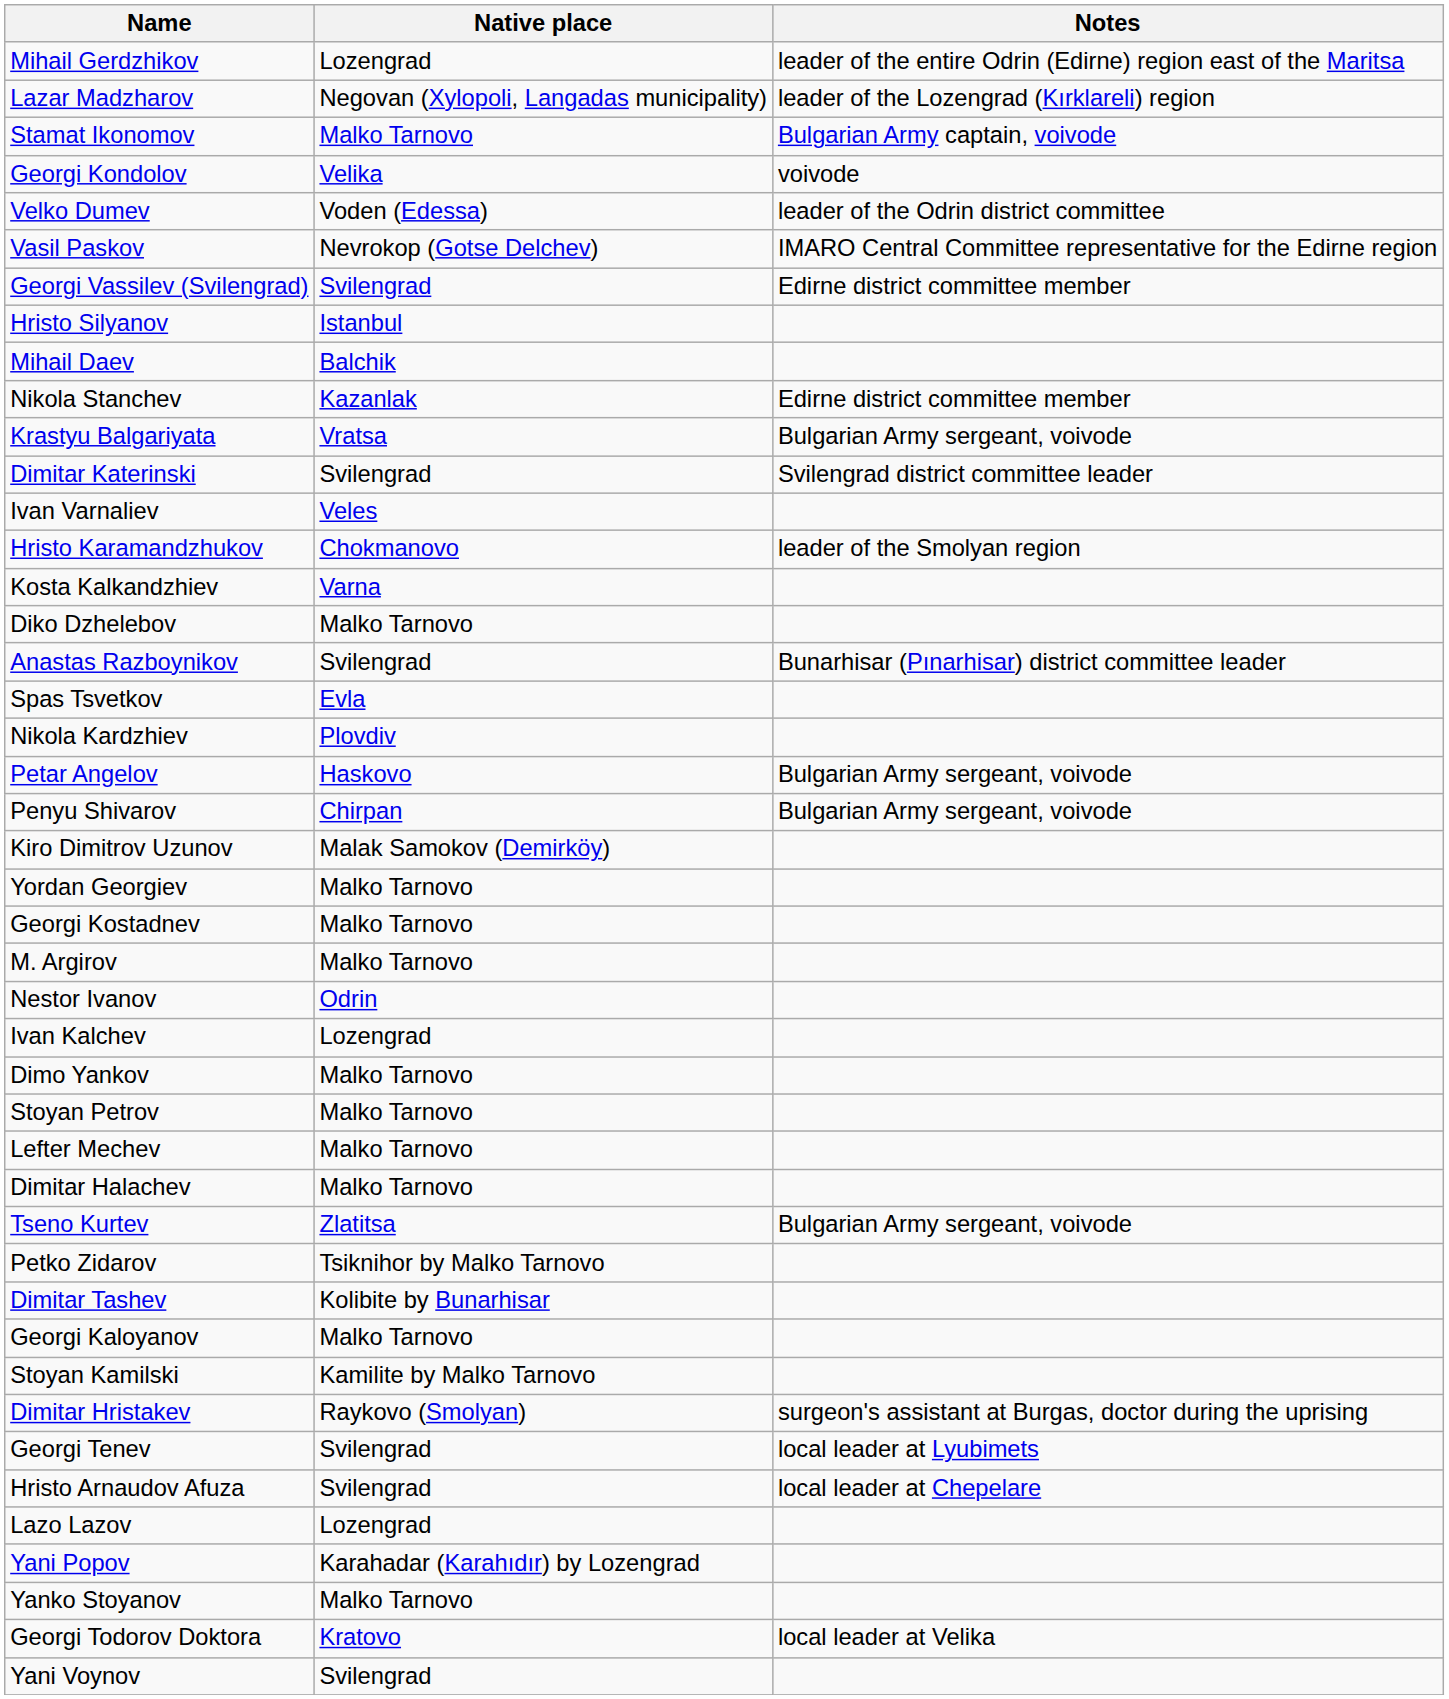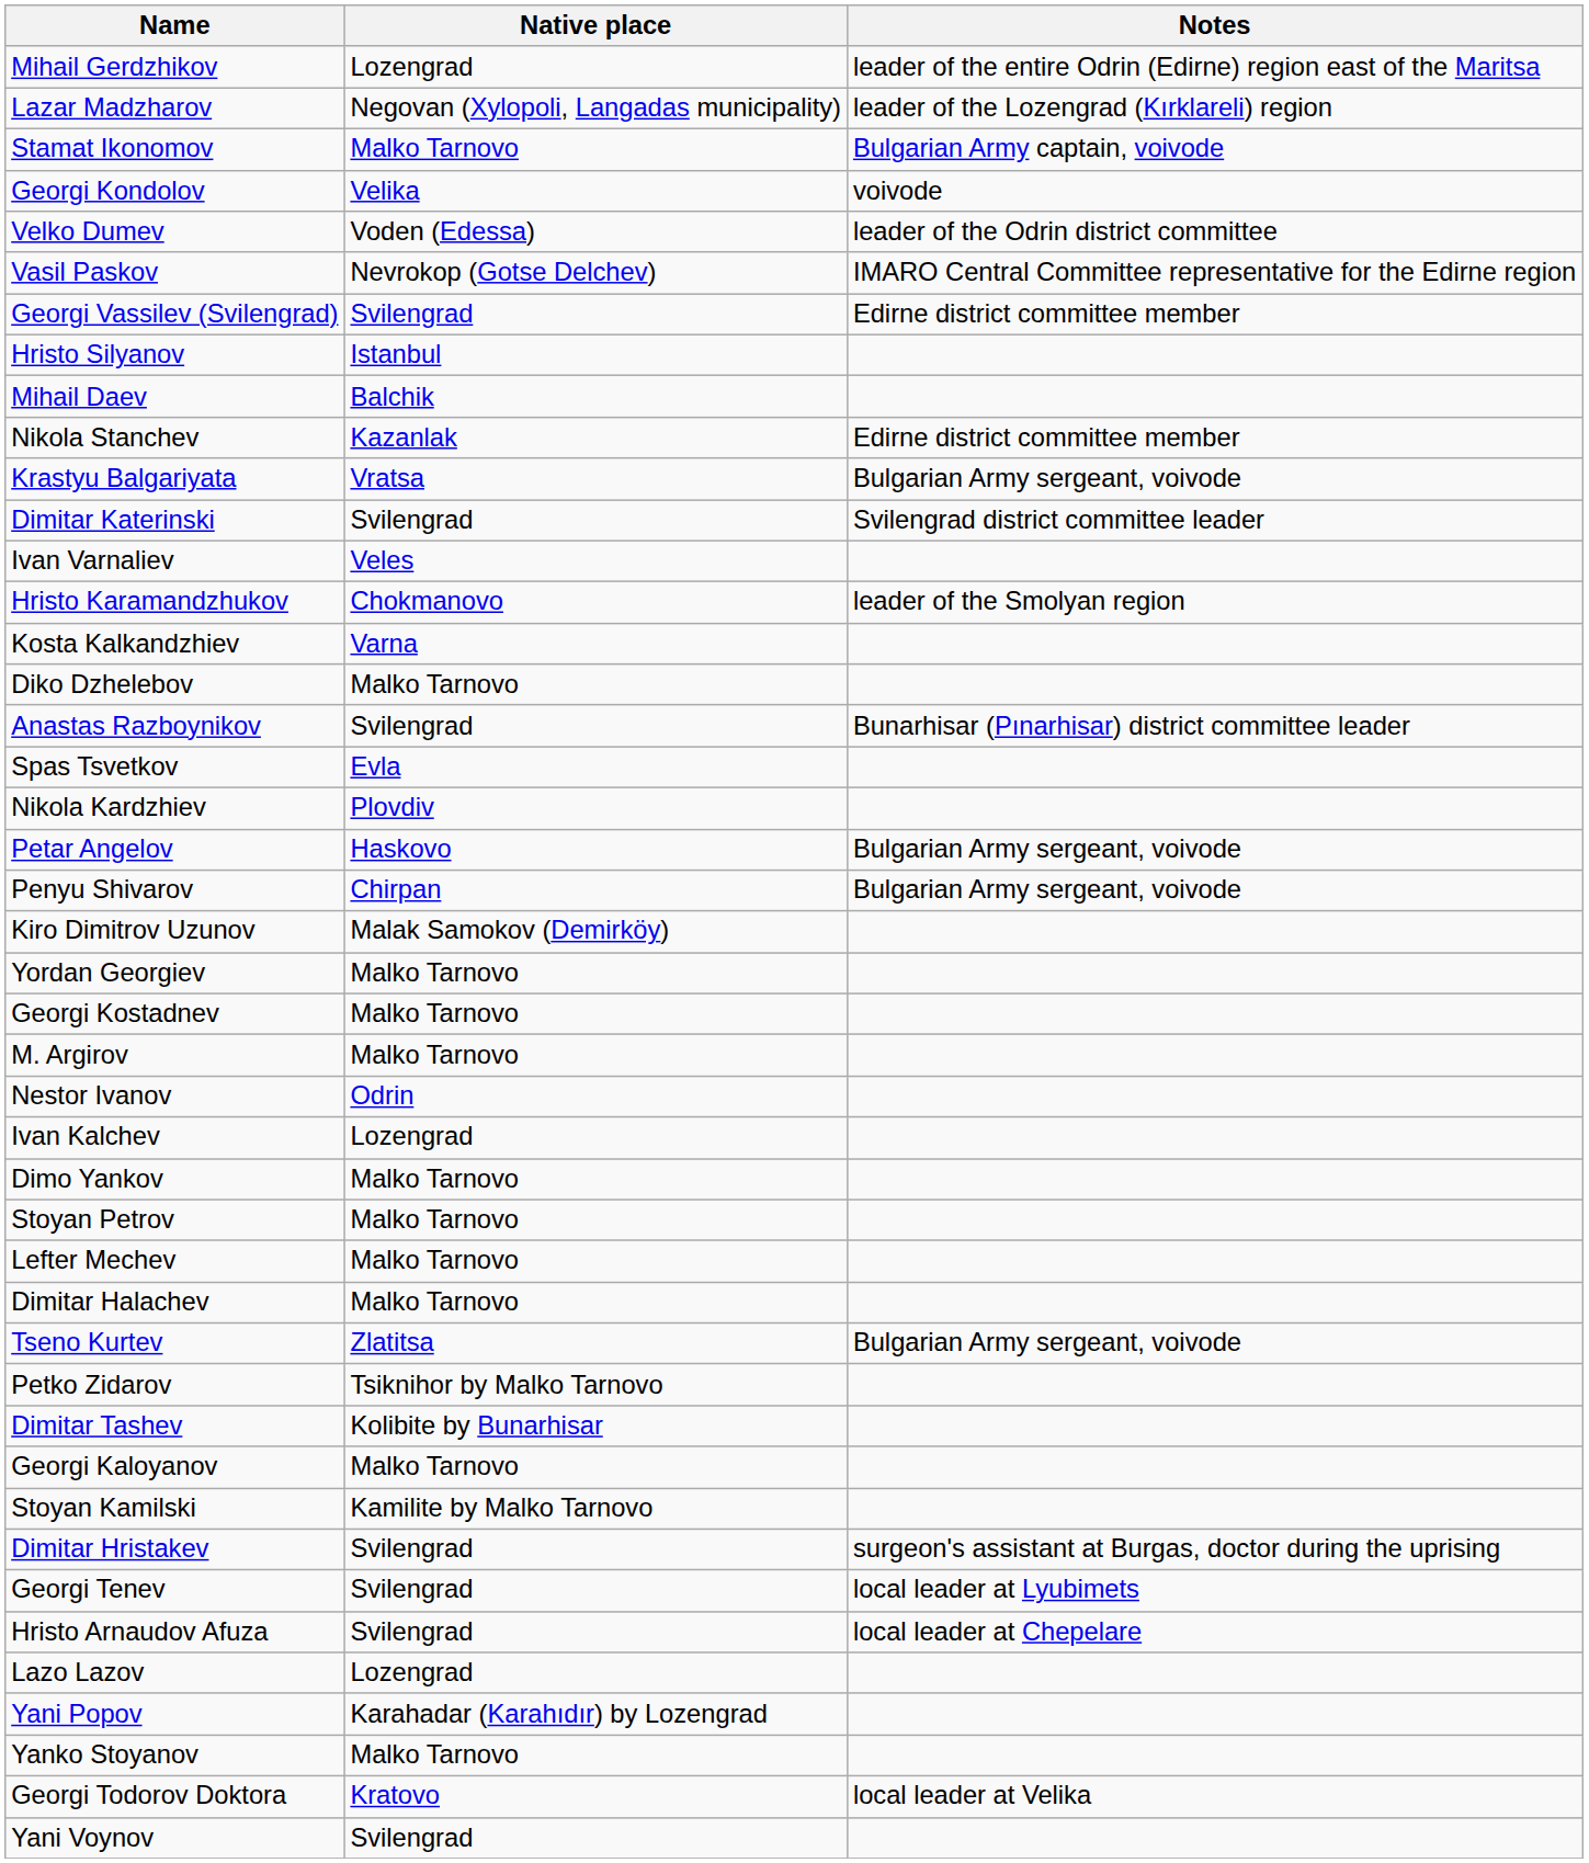Dimitar Hristakev | Native place: Raykovo (Smolyan) -> Svilengrad
